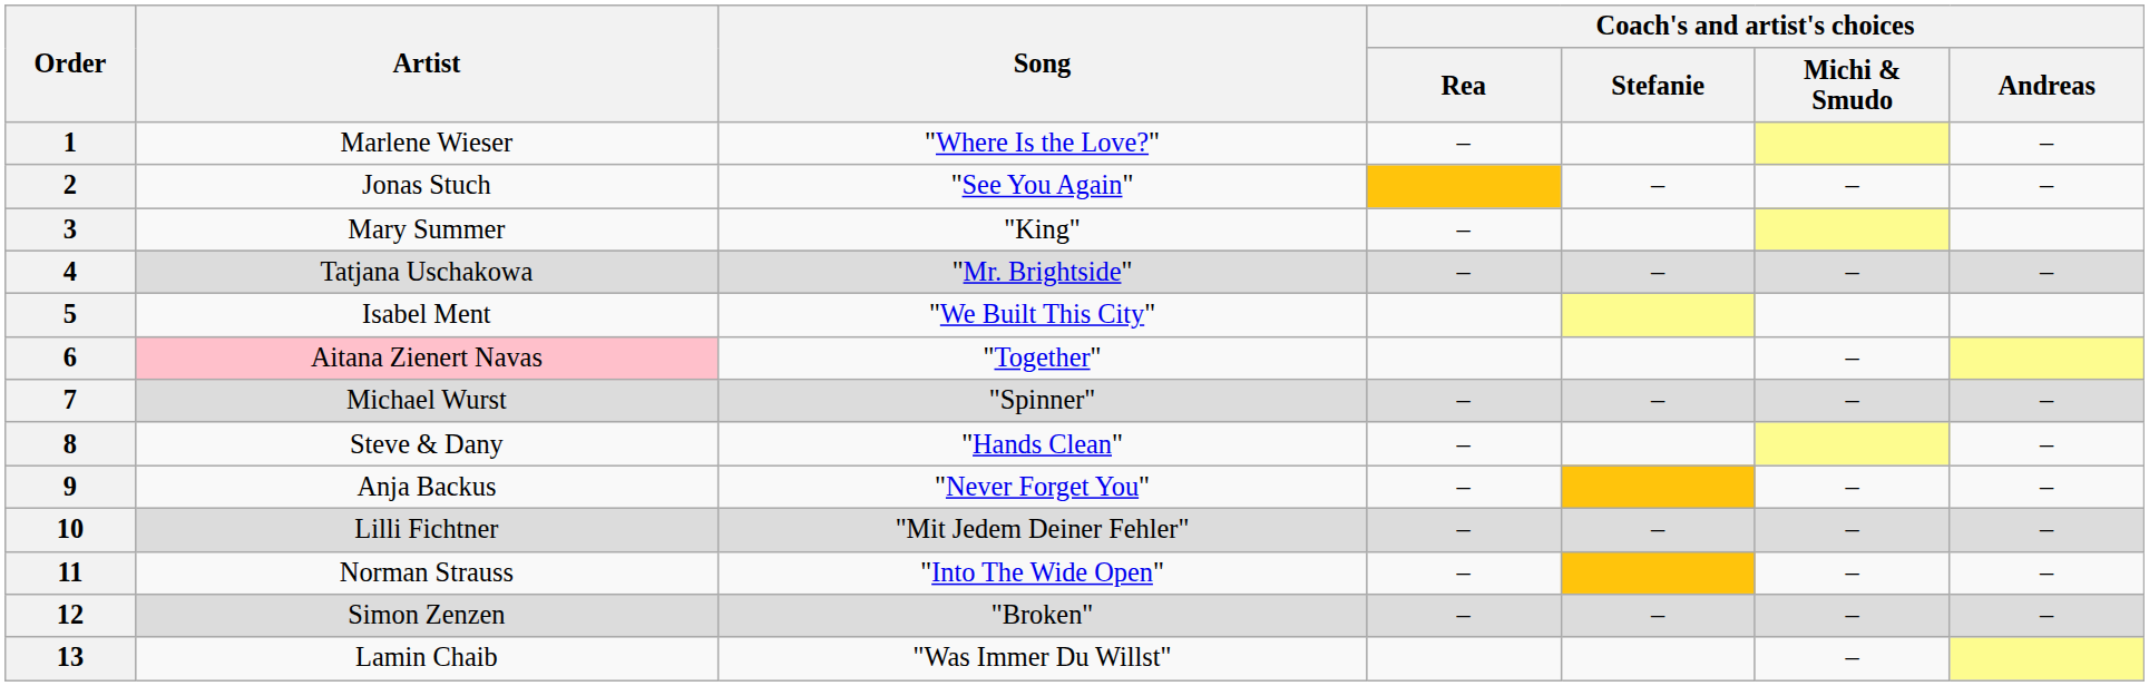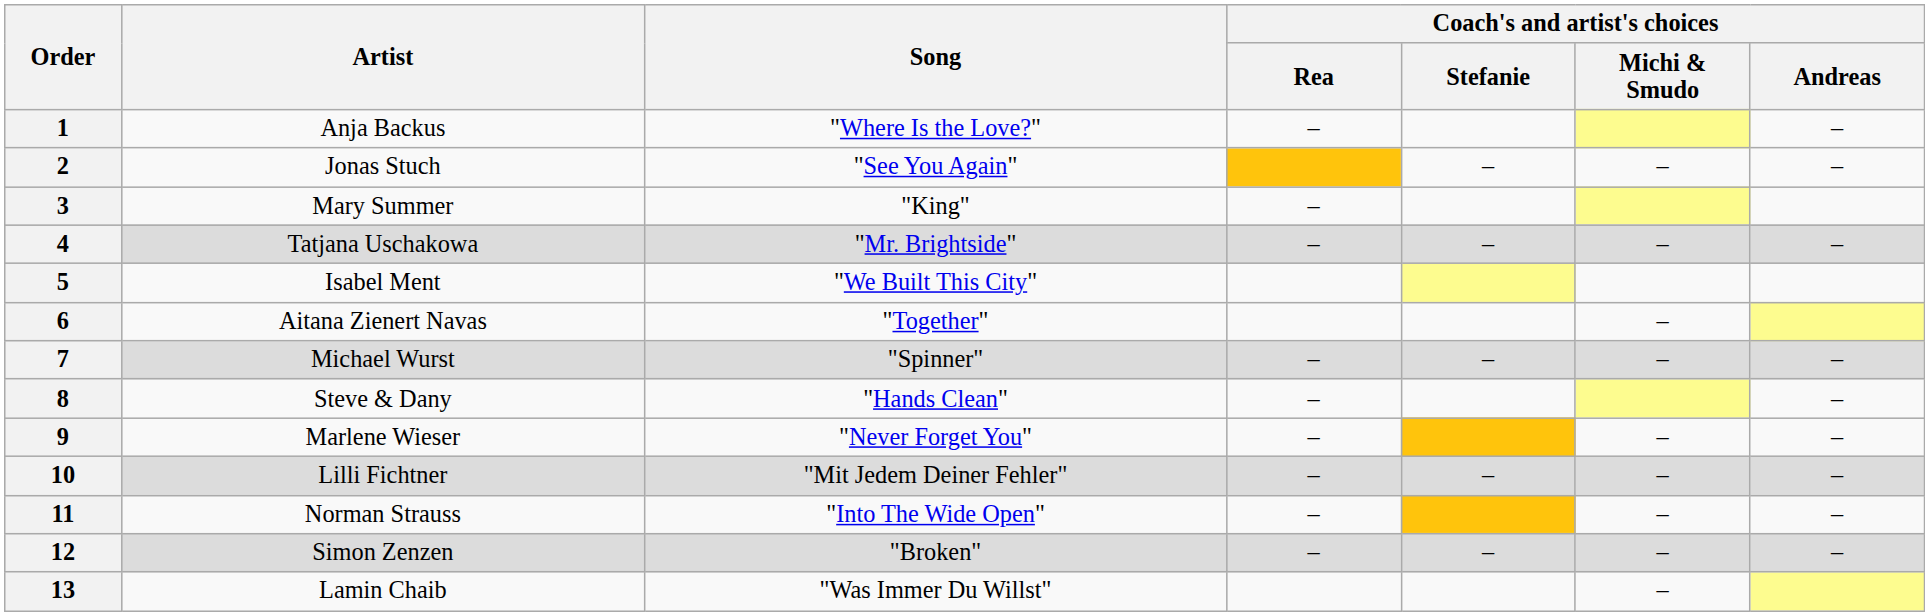1 | Artist: Marlene Wieser -> Anja Backus
6 | Artist: pink background -> no background
9 | Artist: Anja Backus -> Marlene Wieser
